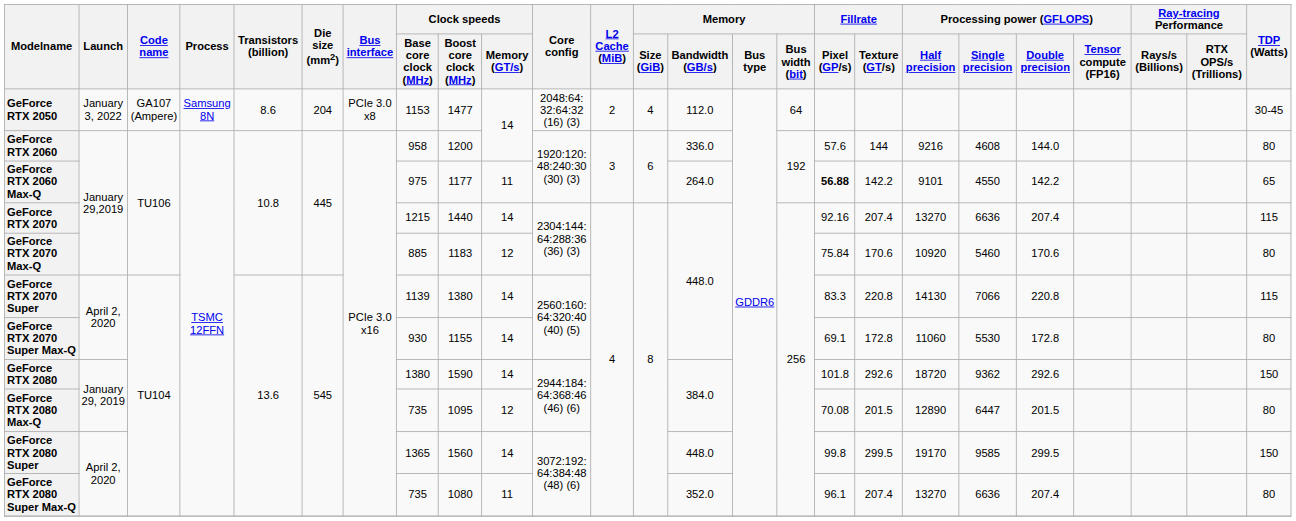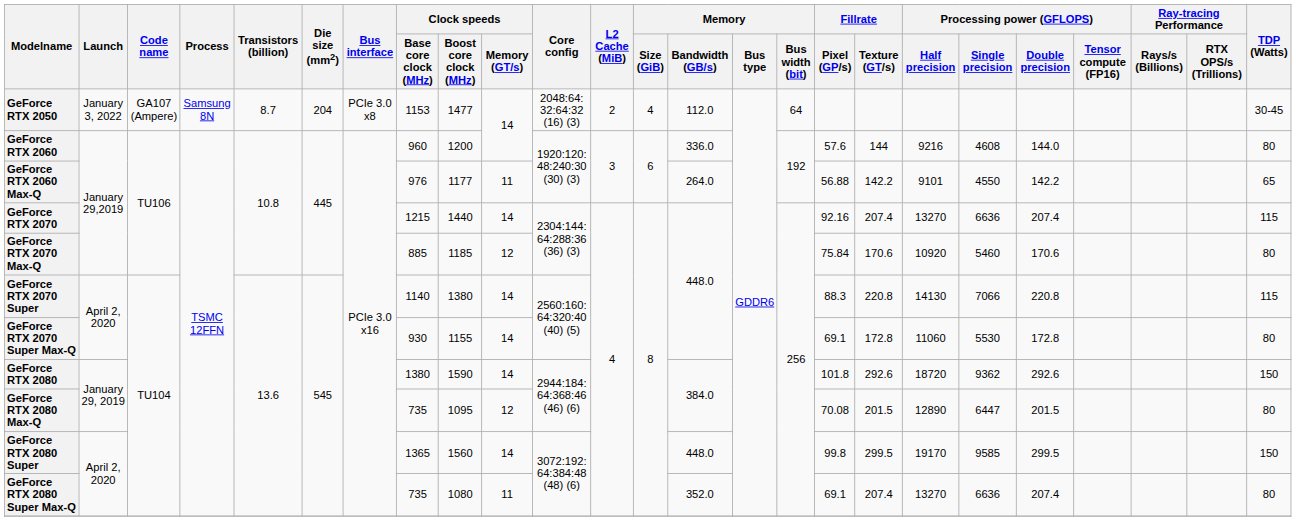GeForce RTX 2050 | Transistors (billion): 8.6 -> 8.7
GeForce RTX 2060 | Clock speeds / Base core clock (MHz): 958 -> 960
GeForce RTX 2060 Max-Q | Clock speeds / Base core clock (MHz): 975 -> 976
GeForce RTX 2060 Max-Q | Fillrate / Pixel (GP/s): bold -> normal
GeForce RTX 2070 Max-Q | Clock speeds / Boost core clock (MHz): 1183 -> 1185
GeForce RTX 2070 Super | Clock speeds / Base core clock (MHz): 1139 -> 1140
GeForce RTX 2070 Super | Fillrate / Pixel (GP/s): 83.3 -> 88.3
GeForce RTX 2080 Super Max-Q | Fillrate / Pixel (GP/s): 96.1 -> 69.1
